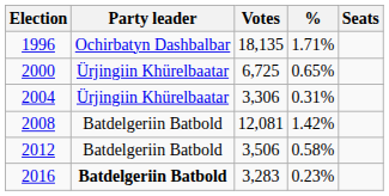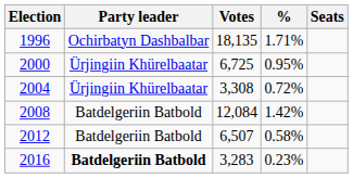2000 | %: 0.65% -> 0.95%
2004 | Votes: 3,306 -> 3,308
2004 | %: 0.31% -> 0.72%
2008 | Votes: 12,081 -> 12,084
2012 | Votes: 3,506 -> 6,507
